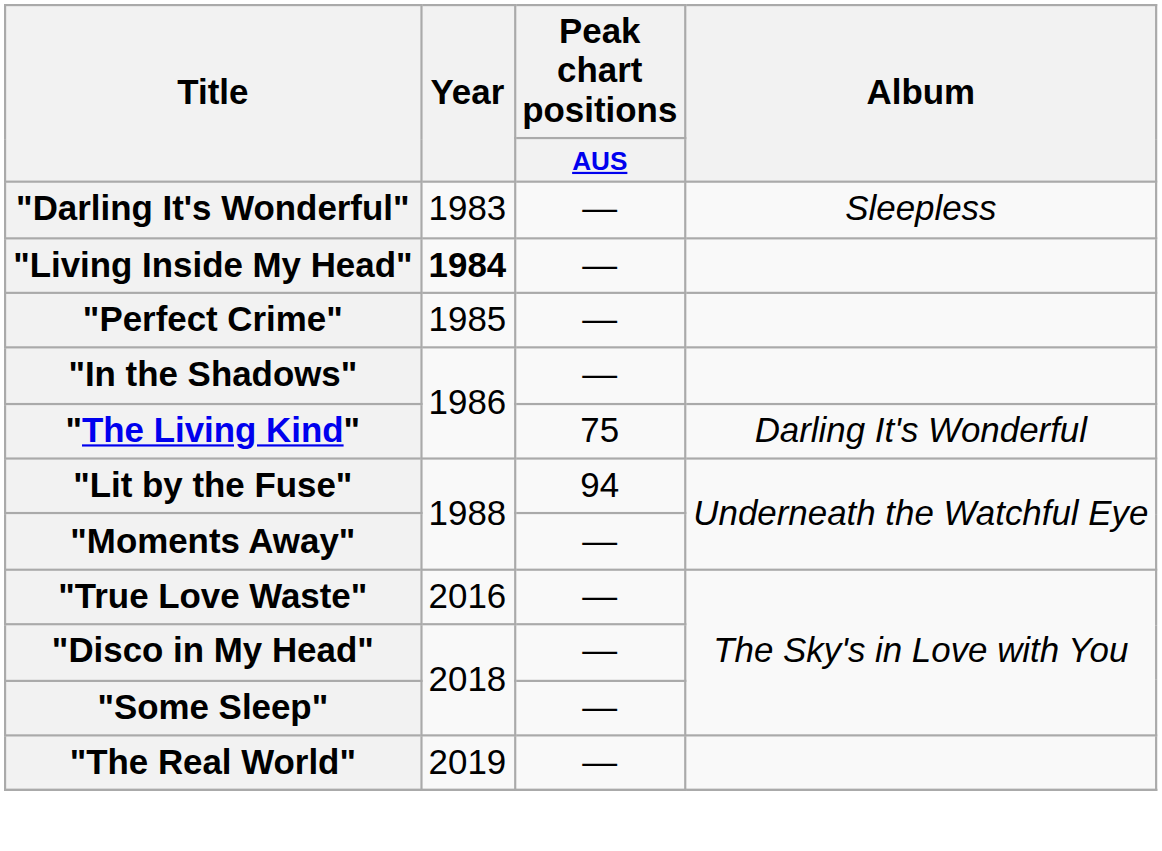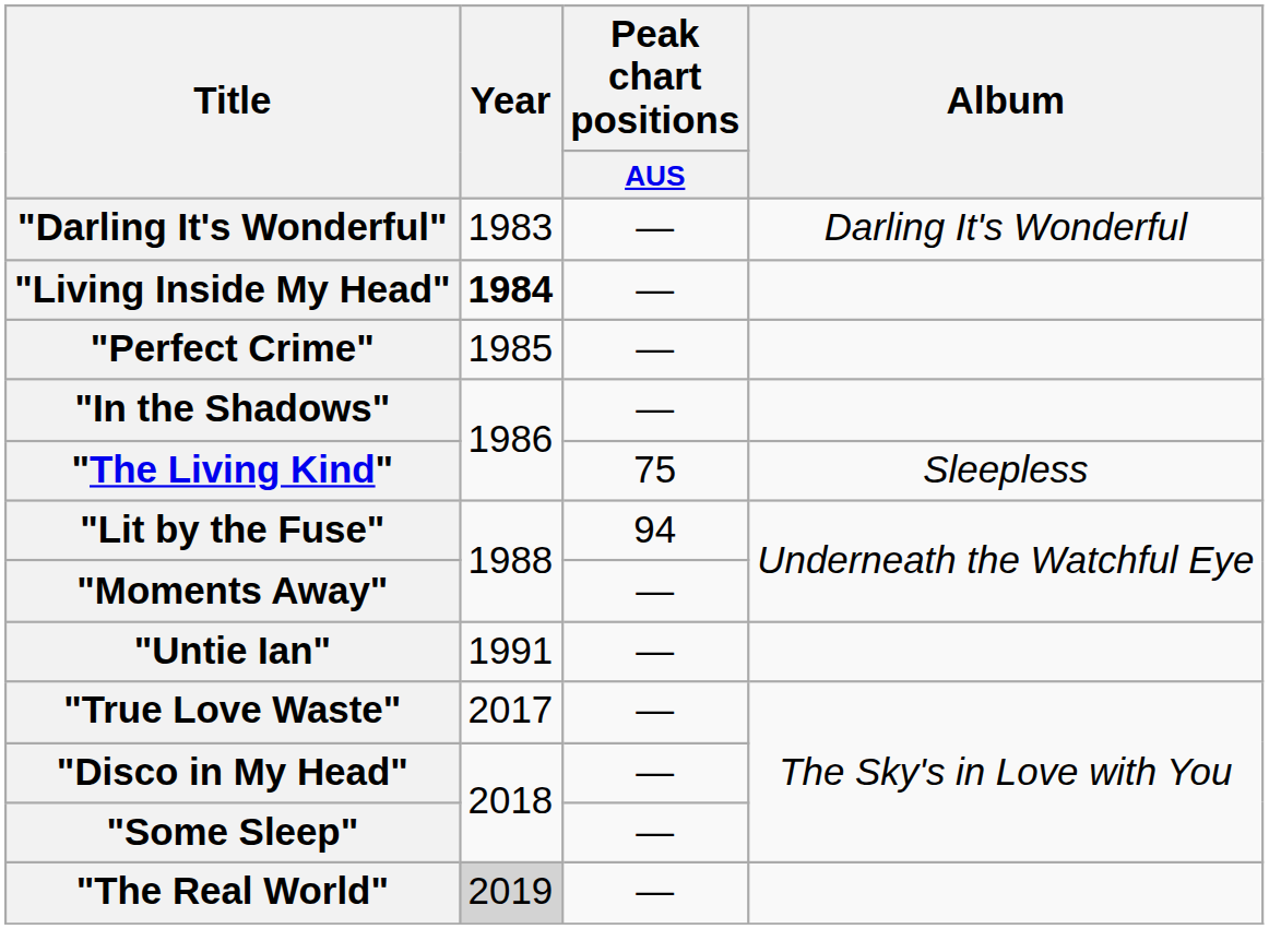"Darling It's Wonderful" | Album: Sleepless -> Darling It's Wonderful
"The Living Kind" | Album: Darling It's Wonderful -> Sleepless
+ row: "Untie Ian" | 1991 | —
"True Love Waste" | Year: 2016 -> 2017
"The Real World" | Year: no background -> lightgrey background
